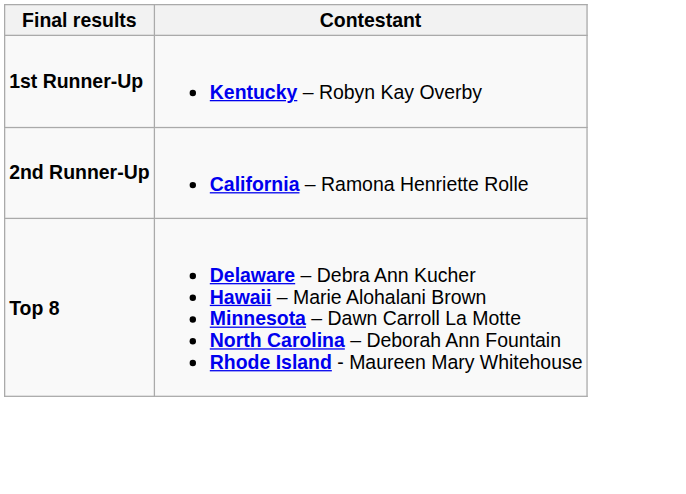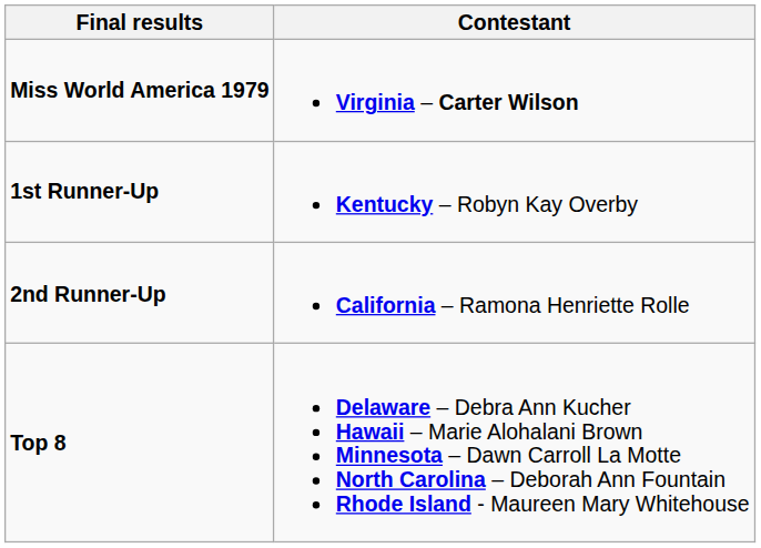+ row: Miss World America 1979 | Virginia – Carter Wilson
